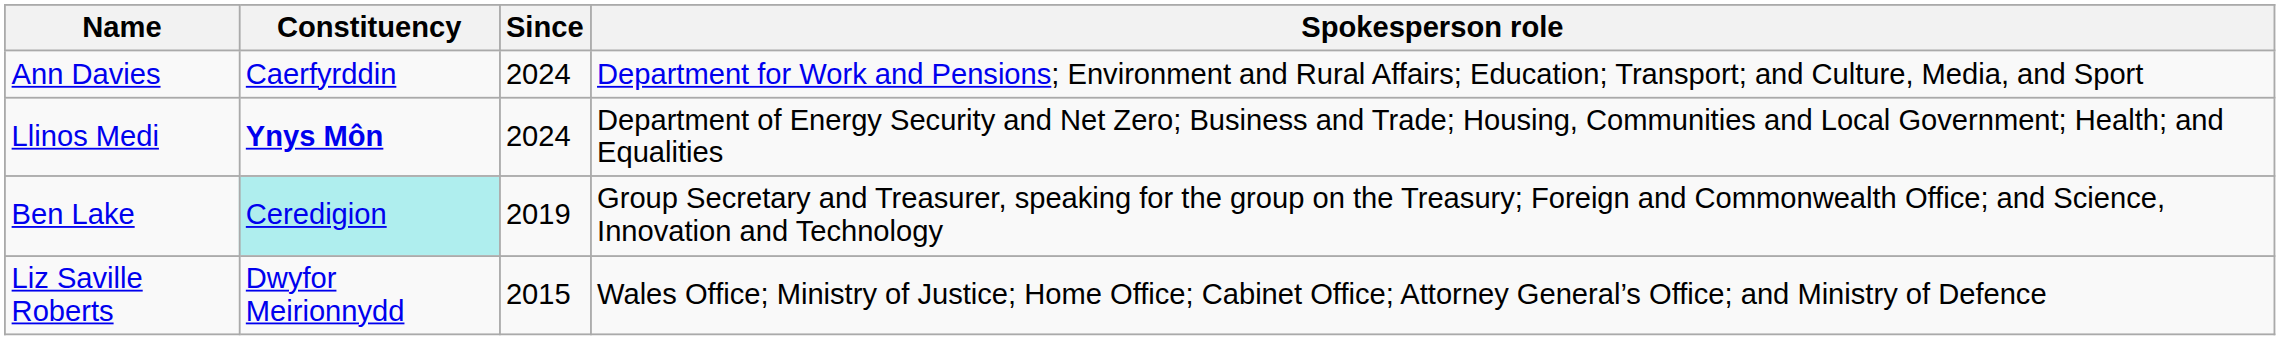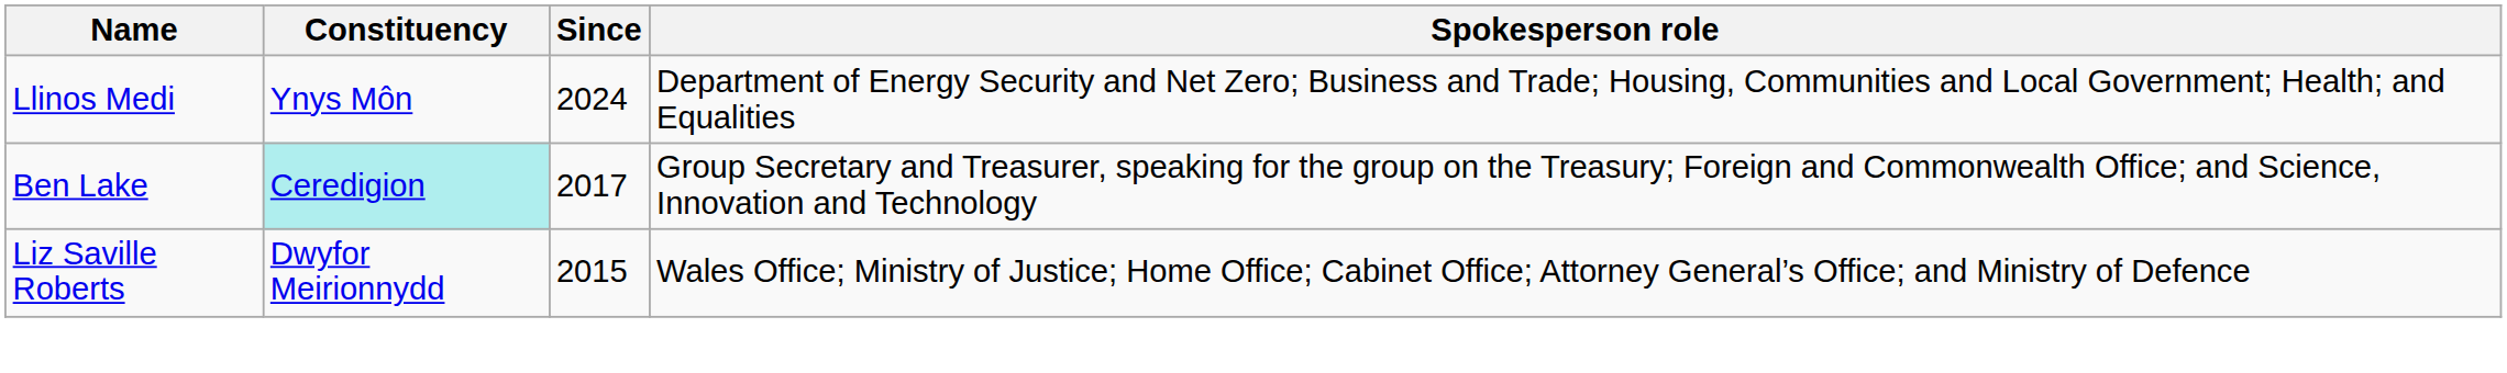- row: Ann Davies | Caerfyrddin | 2024 | Department for Work and Pensions; Environment and Rural Affairs; Education; Transport; and Culture, Media, and Sport
Llinos Medi | Constituency: bold -> normal
Ben Lake | Since: 2019 -> 2017
